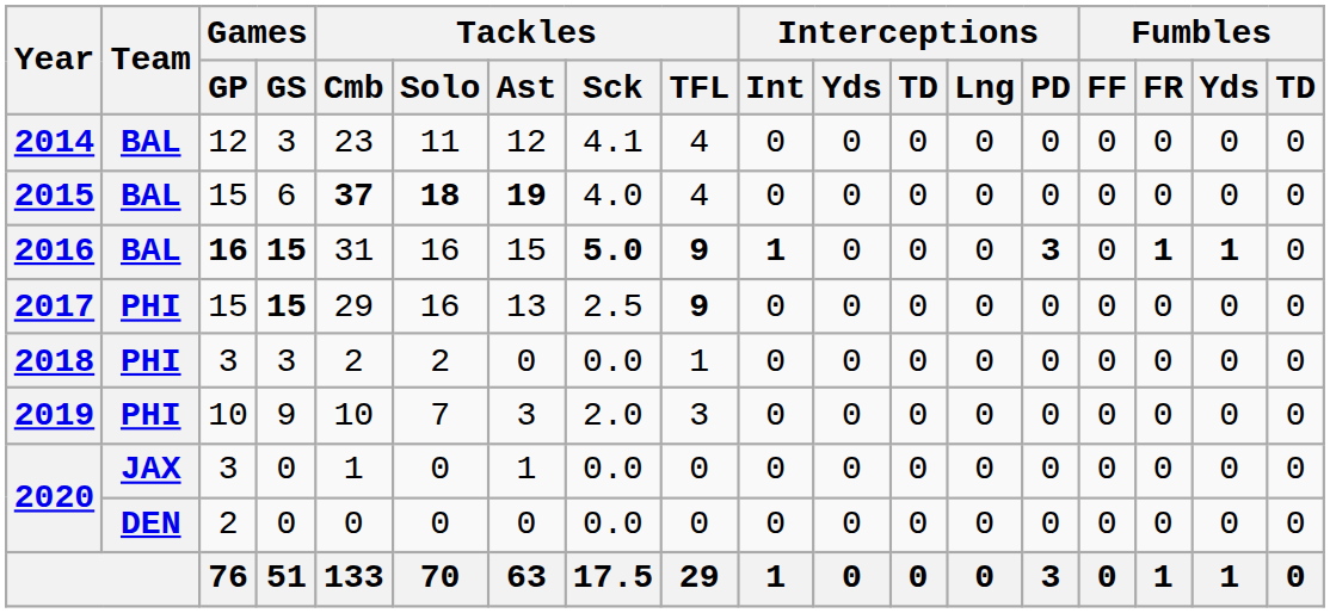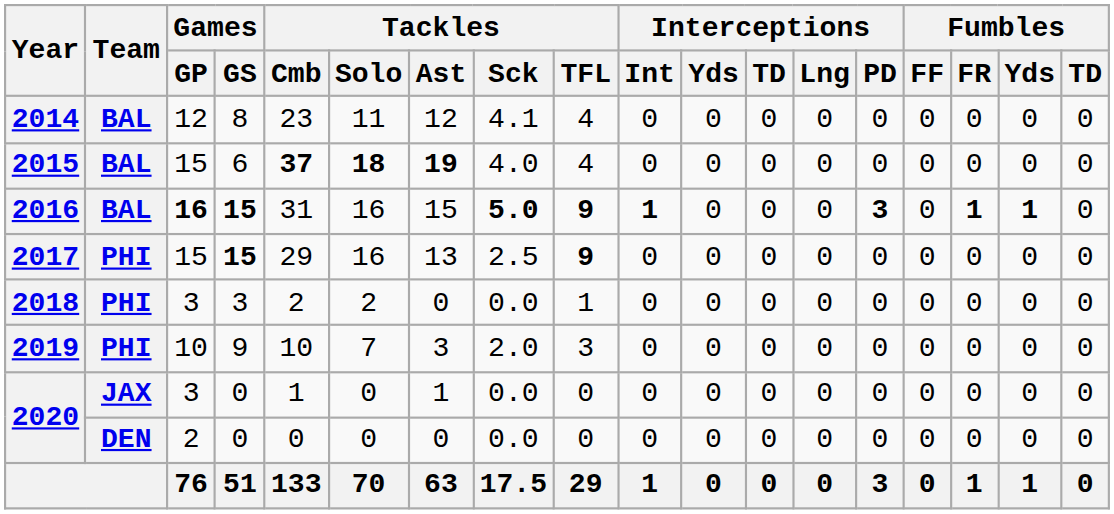2014 | Games / GS: 3 -> 8
